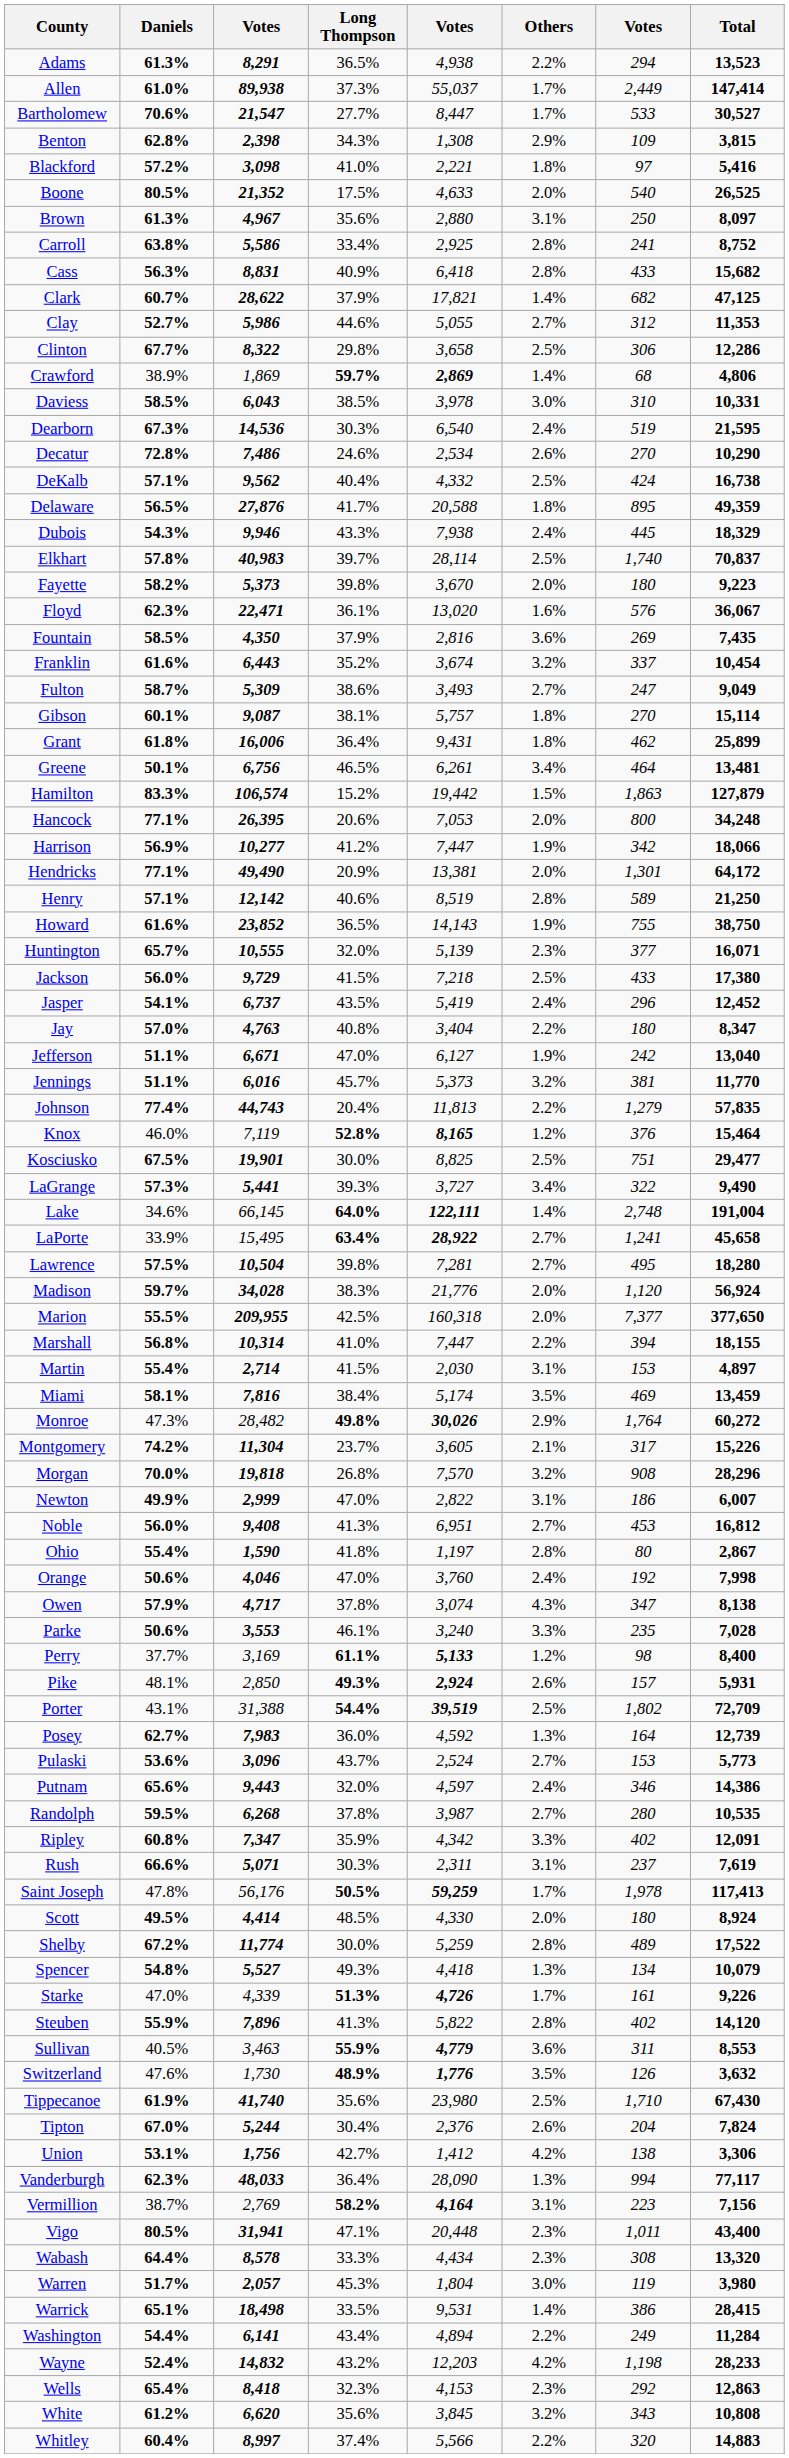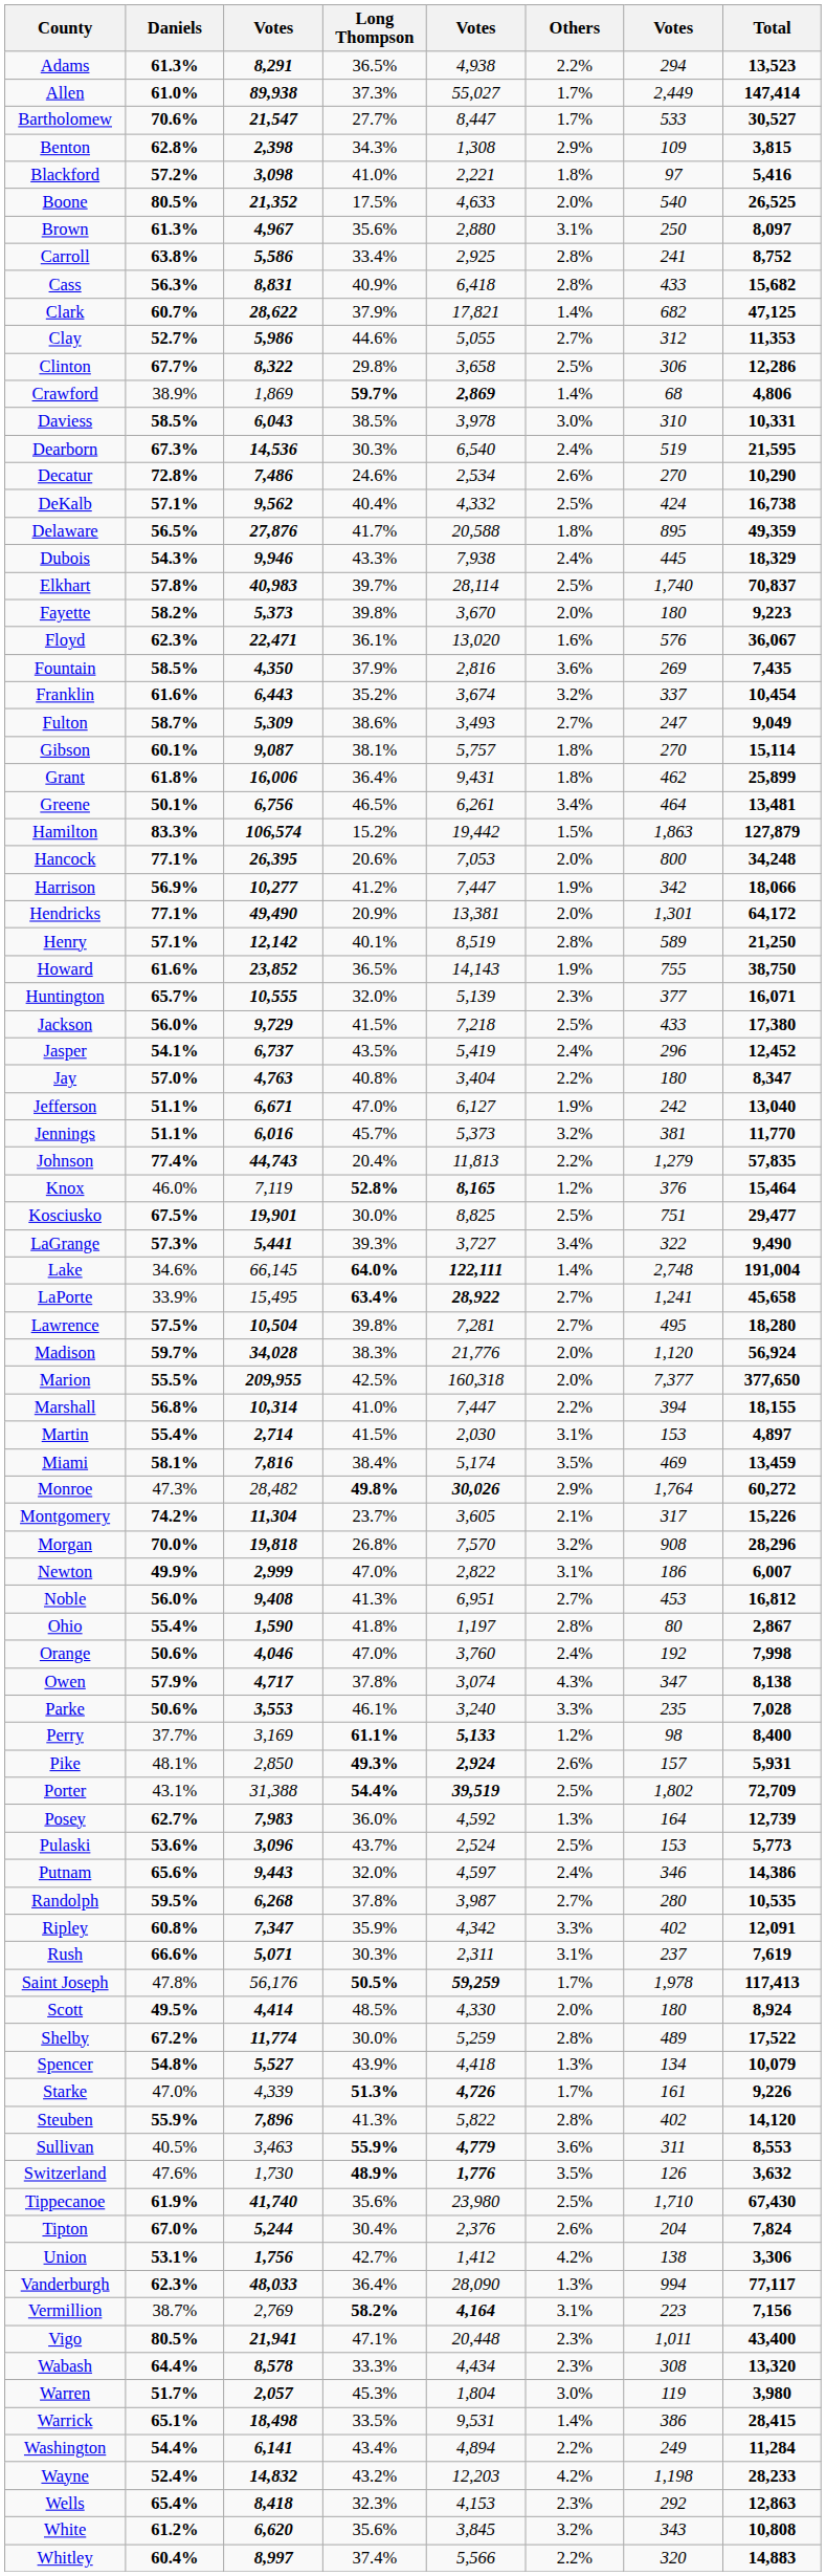Allen | column 5: 55,037 -> 55,027
Henry | Long Thompson: 40.6% -> 40.1%
Pulaski | Others: 2.7% -> 2.5%
Spencer | Long Thompson: 49.3% -> 43.9%
Vigo | column 3: 31,941 -> 21,941
